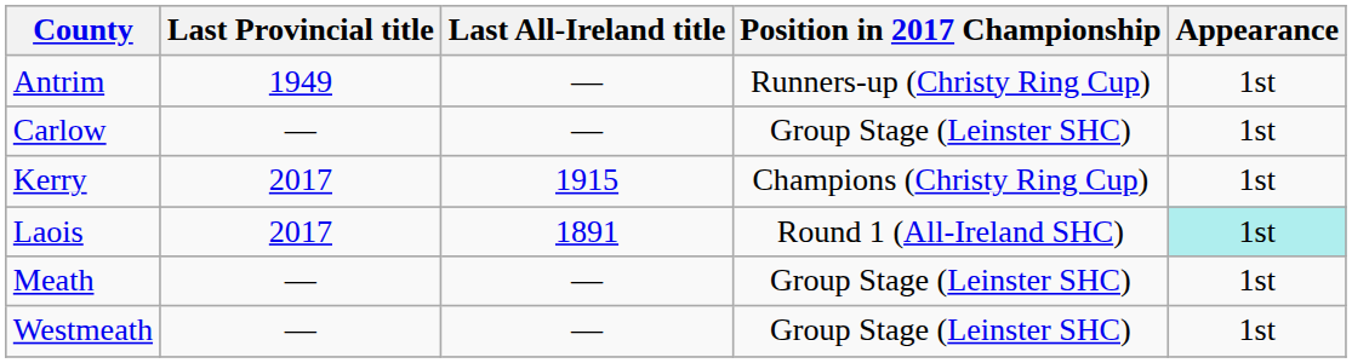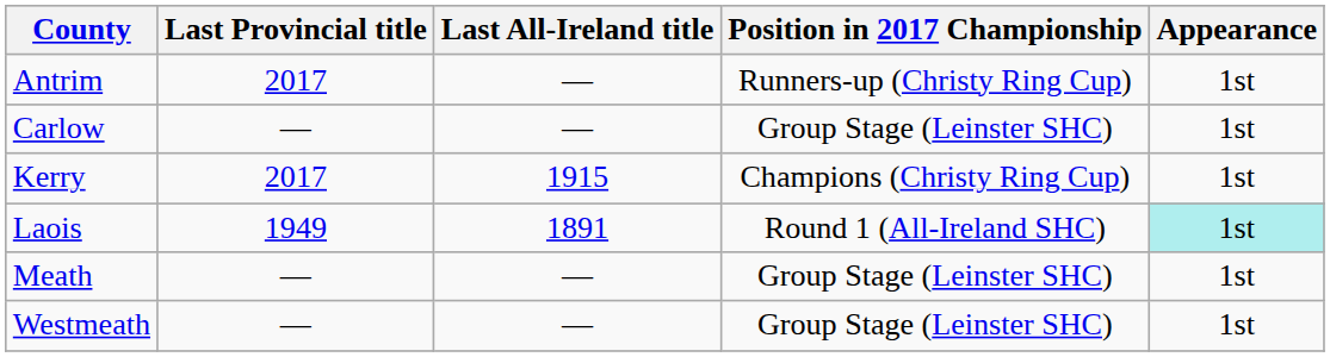Antrim | Last Provincial title: 1949 -> 2017
Laois | Last Provincial title: 2017 -> 1949
